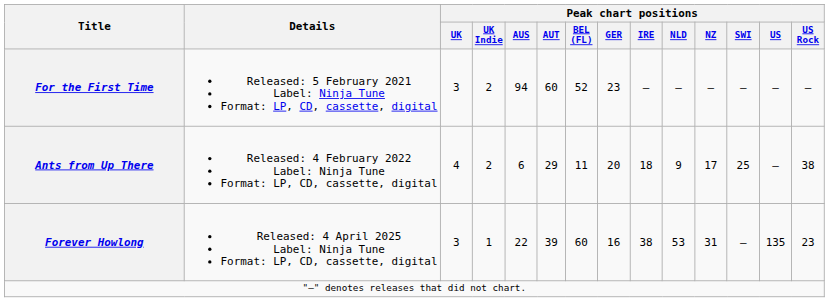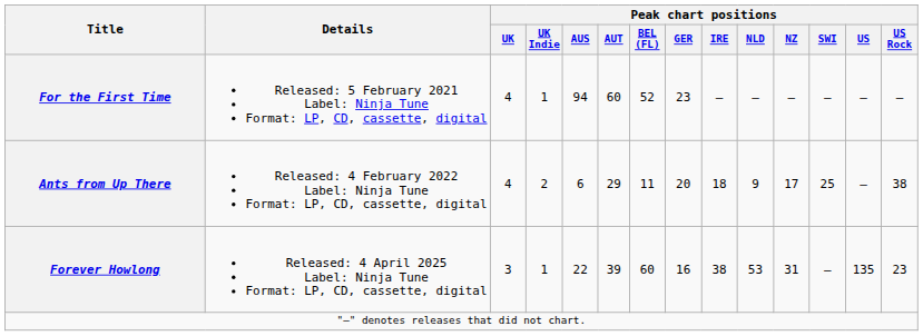For the First Time | Peak chart positions / UK: 3 -> 4
For the First Time | Peak chart positions / UK Indie: 2 -> 1
